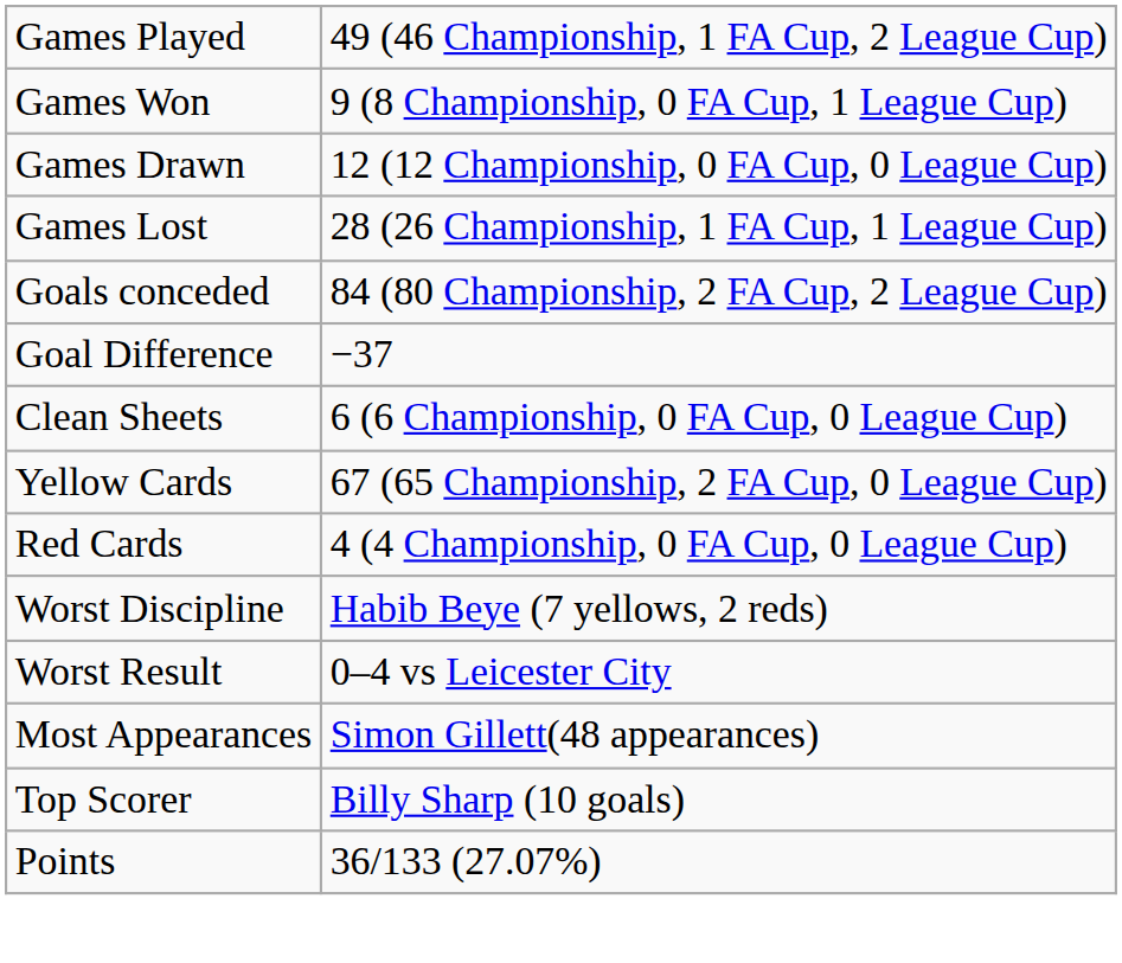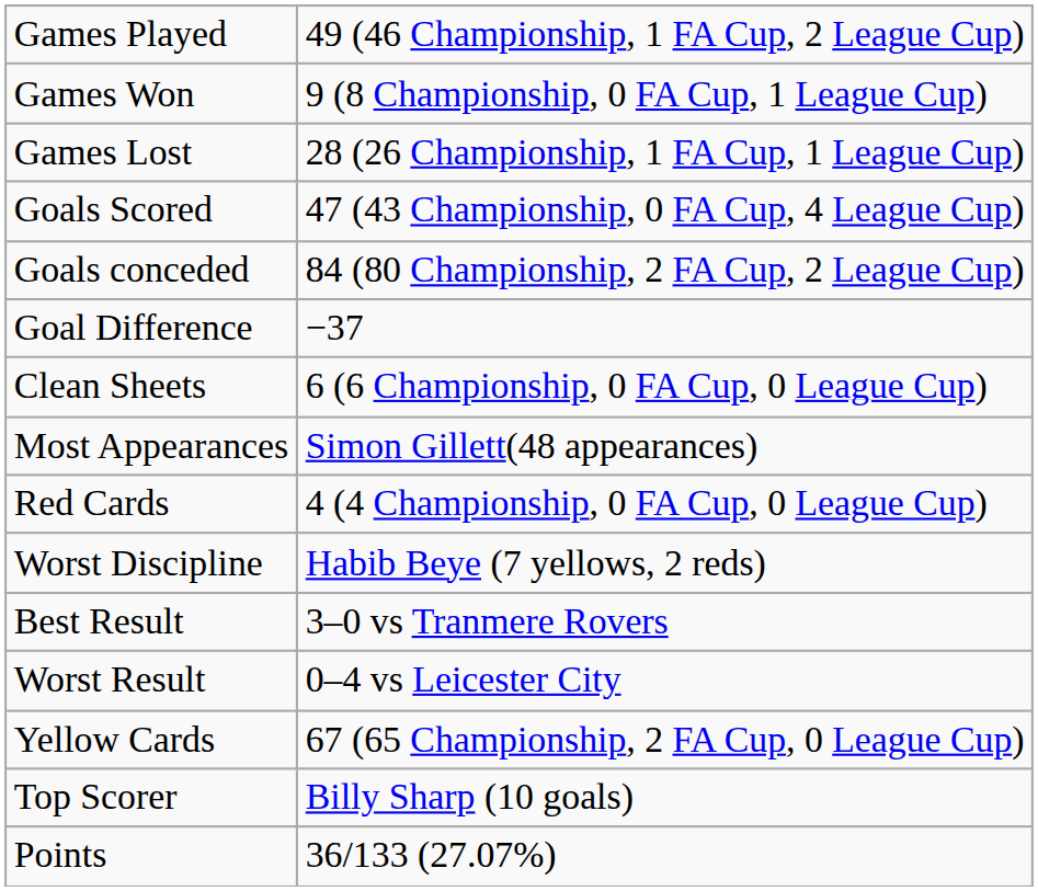- row: Games Drawn | 12 (12 Championship, 0 FA Cup, 0 League Cup)
+ row: Goals Scored | 47 (43 Championship, 0 FA Cup, 4 League Cup)
rows swapped: Yellow Cards <-> Most Appearances
+ row: Best Result | 3–0 vs Tranmere Rovers
